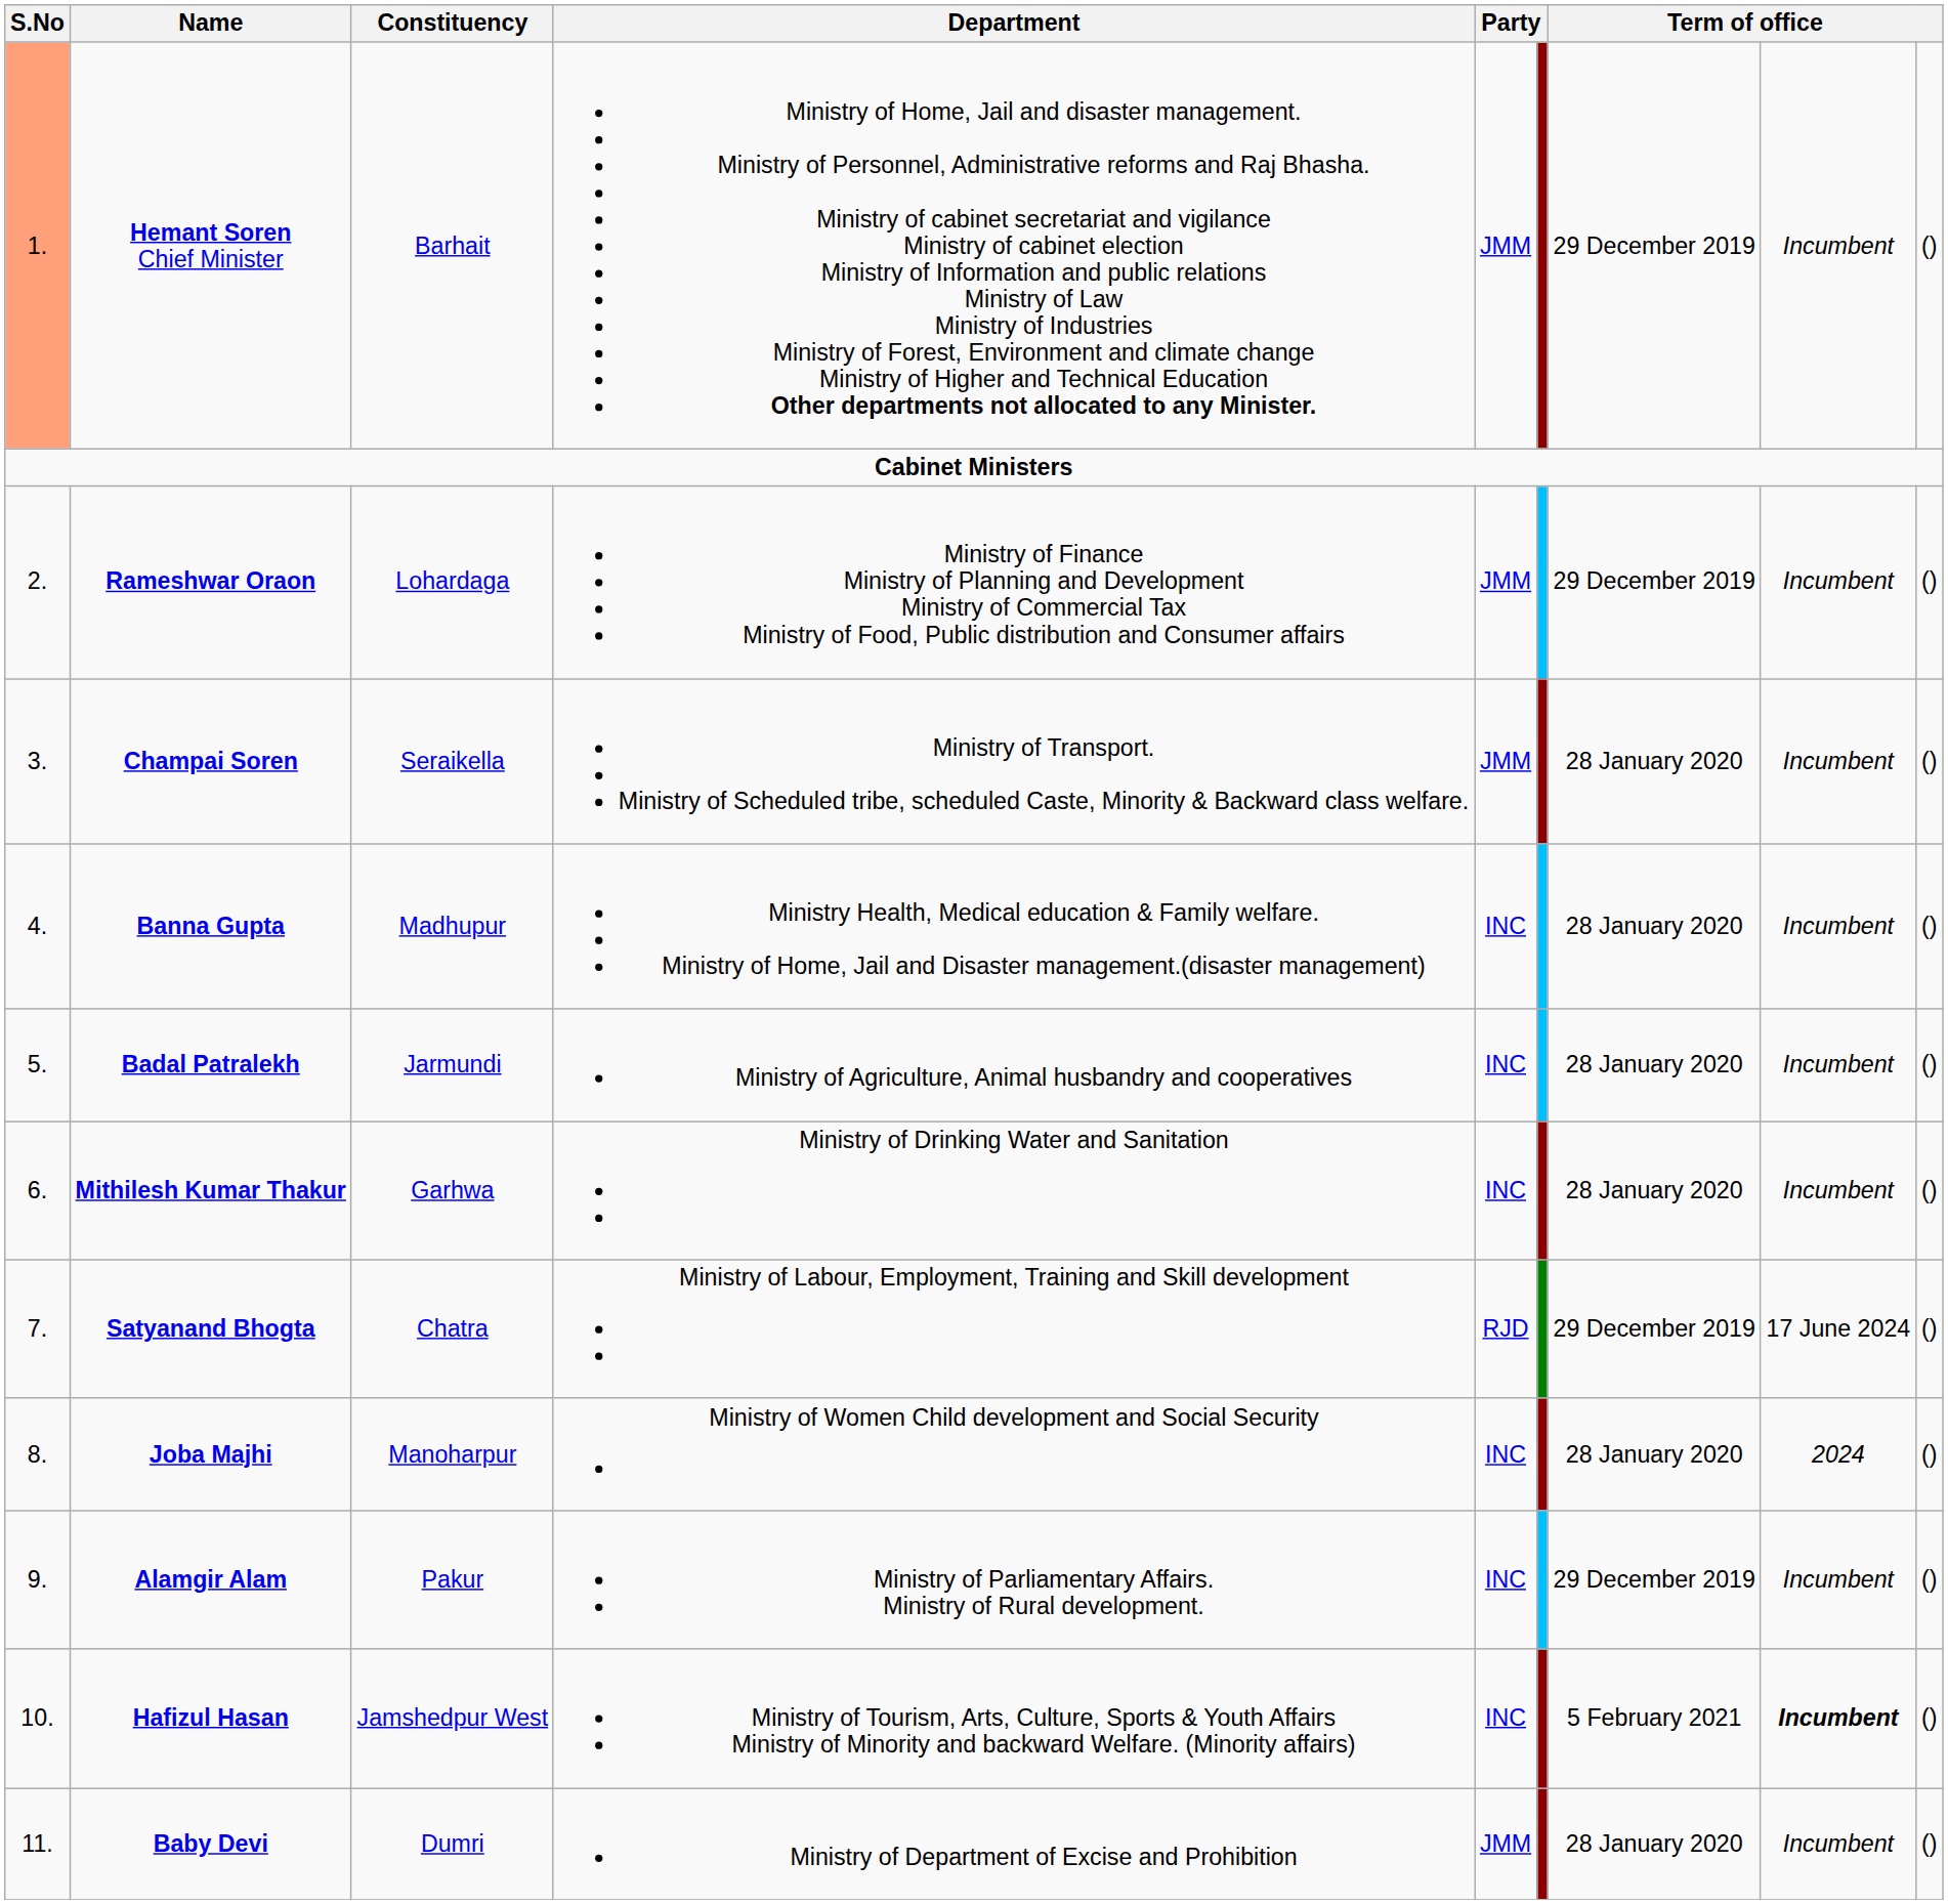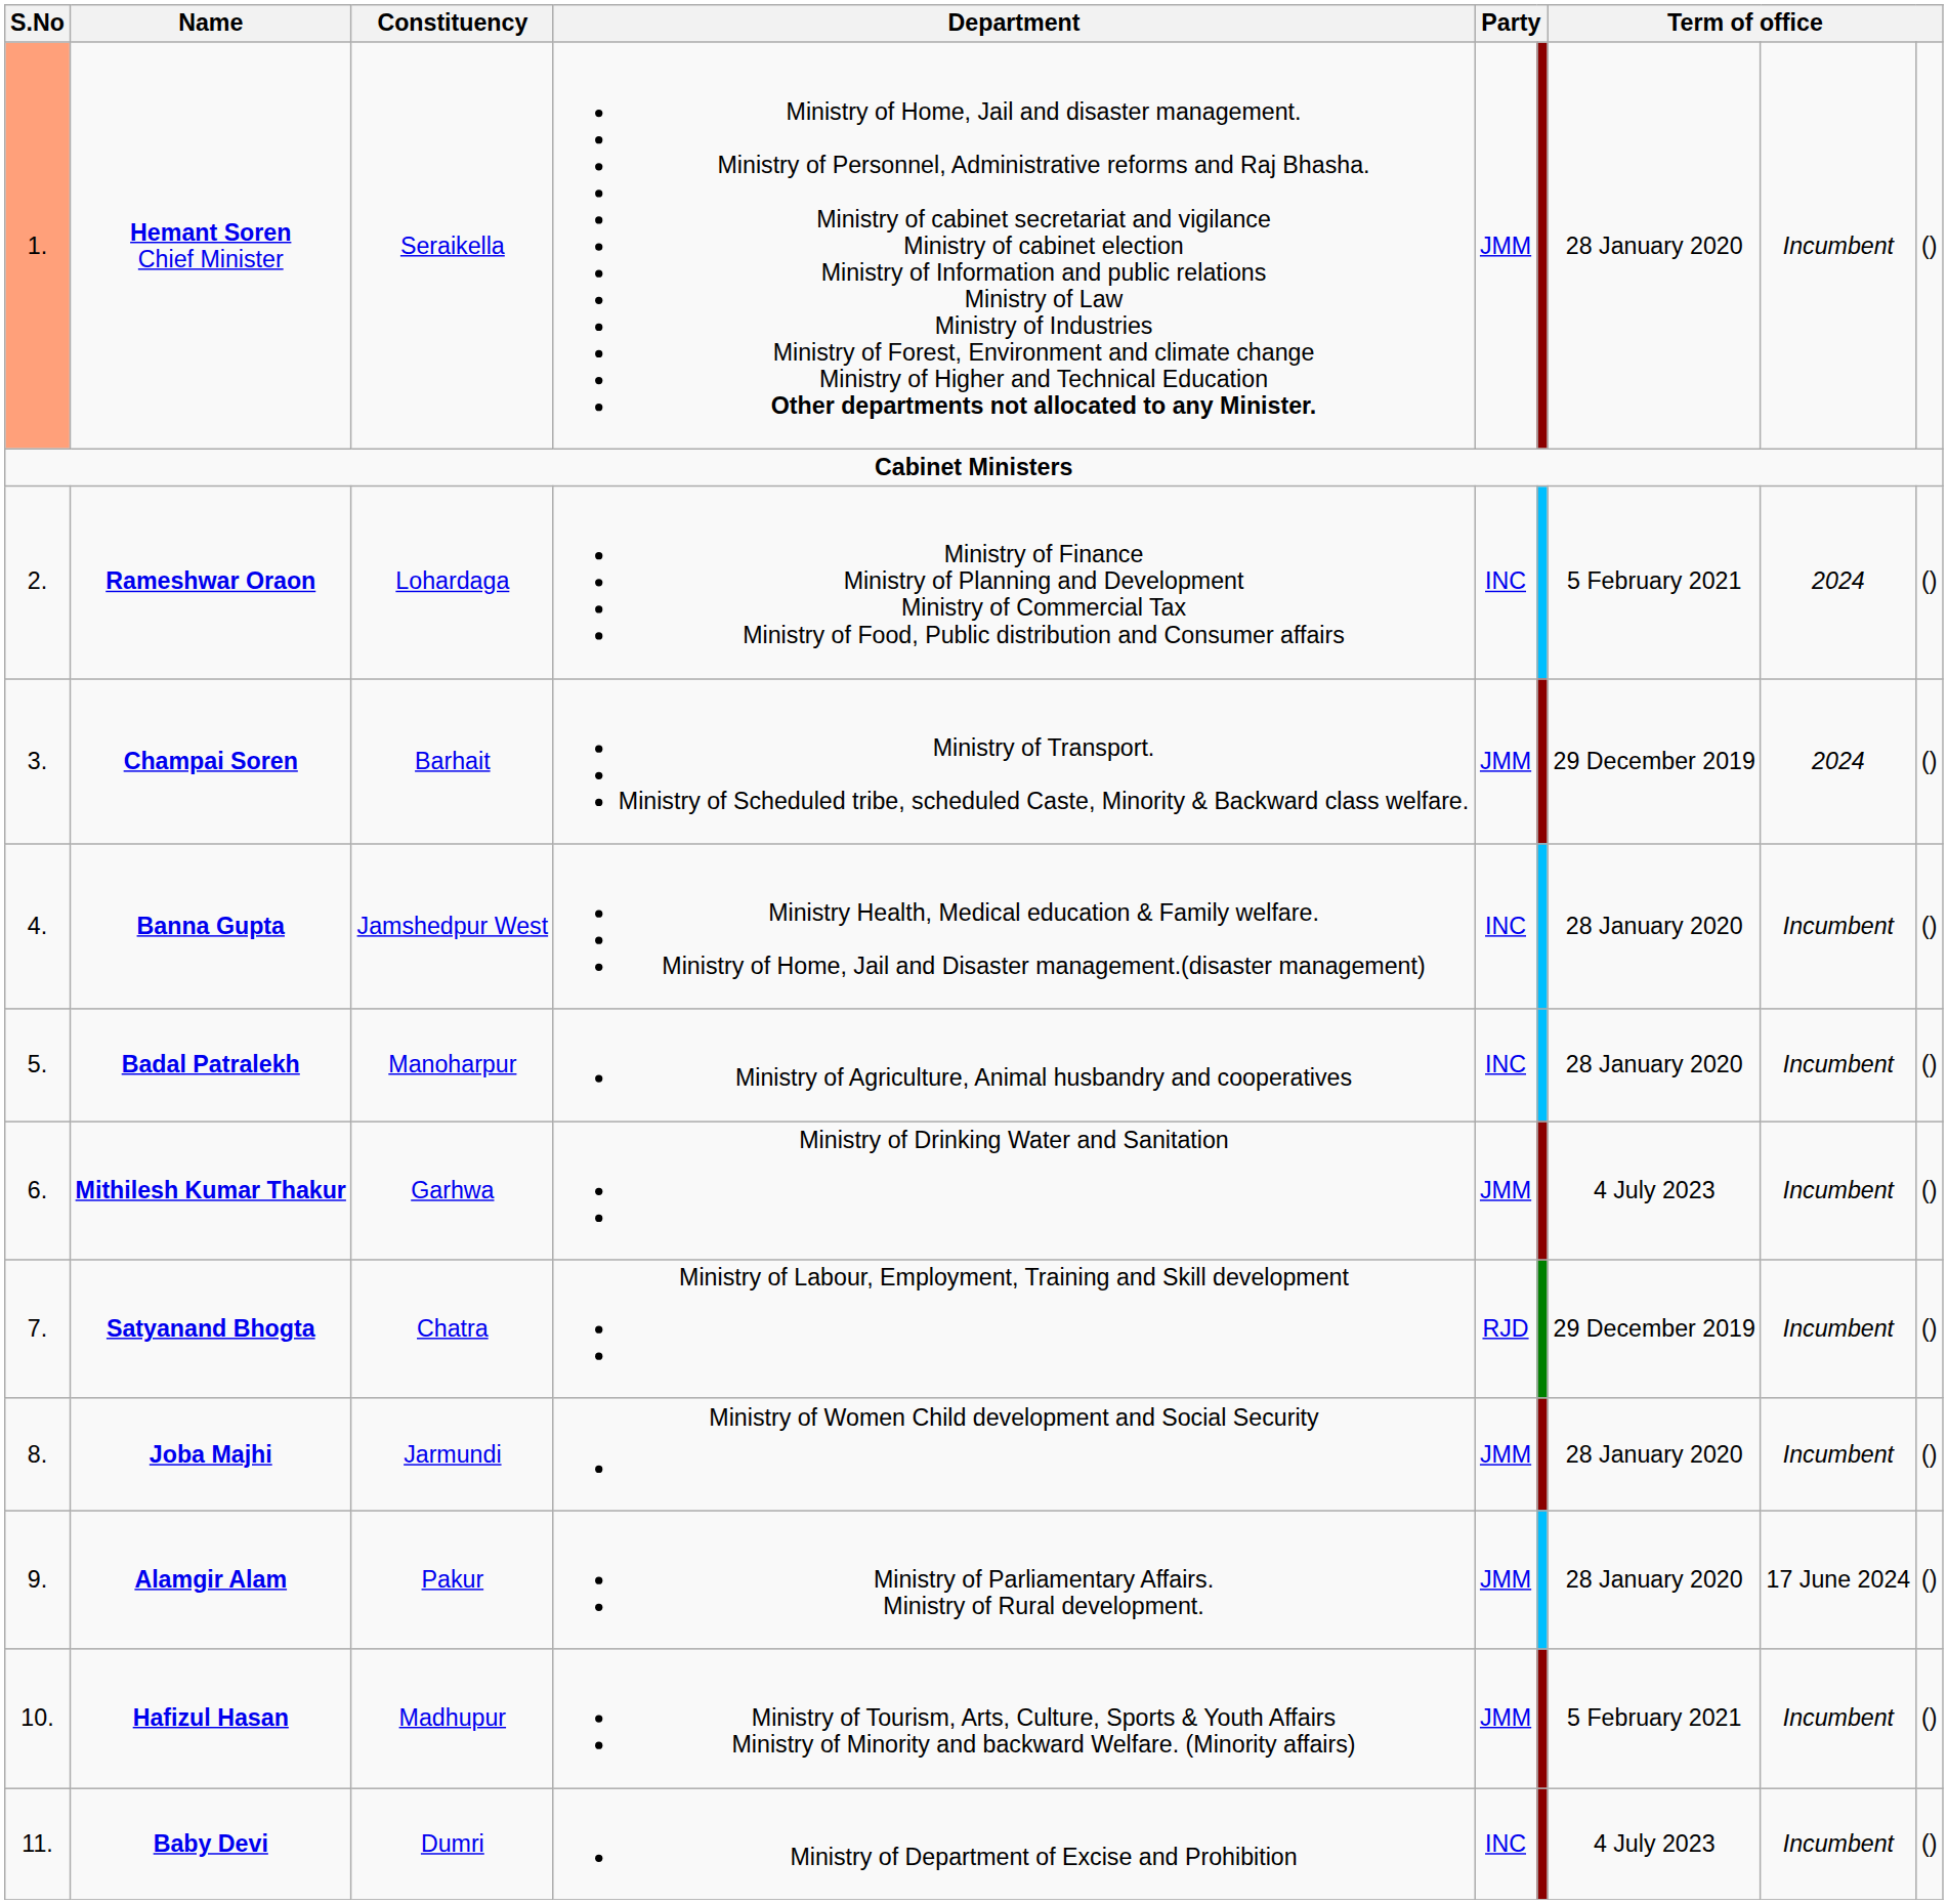Hemant Soren Chief Minister | Constituency: Barhait -> Seraikella
Hemant Soren Chief Minister | column 7: 29 December 2019 -> 28 January 2020
Rameshwar Oraon | column 5: JMM -> INC
Rameshwar Oraon | column 7: 29 December 2019 -> 5 February 2021
Rameshwar Oraon | column 8: Incumbent -> 2024
Champai Soren | Constituency: Seraikella -> Barhait
Champai Soren | column 7: 28 January 2020 -> 29 December 2019
Champai Soren | column 8: Incumbent -> 2024
Banna Gupta | Constituency: Madhupur -> Jamshedpur West
Badal Patralekh | Constituency: Jarmundi -> Manoharpur
Mithilesh Kumar Thakur | column 5: INC -> JMM
Mithilesh Kumar Thakur | column 7: 28 January 2020 -> 4 July 2023
Satyanand Bhogta | column 8: 17 June 2024 -> Incumbent
Joba Majhi | Constituency: Manoharpur -> Jarmundi
Joba Majhi | column 5: INC -> JMM
Joba Majhi | column 8: 2024 -> Incumbent
Alamgir Alam | column 5: INC -> JMM
Alamgir Alam | column 7: 29 December 2019 -> 28 January 2020
Alamgir Alam | column 8: Incumbent -> 17 June 2024
Hafizul Hasan | Constituency: Jamshedpur West -> Madhupur
Hafizul Hasan | column 5: INC -> JMM
Hafizul Hasan | column 8: bold -> normal
Baby Devi | column 5: JMM -> INC
Baby Devi | column 7: 28 January 2020 -> 4 July 2023
